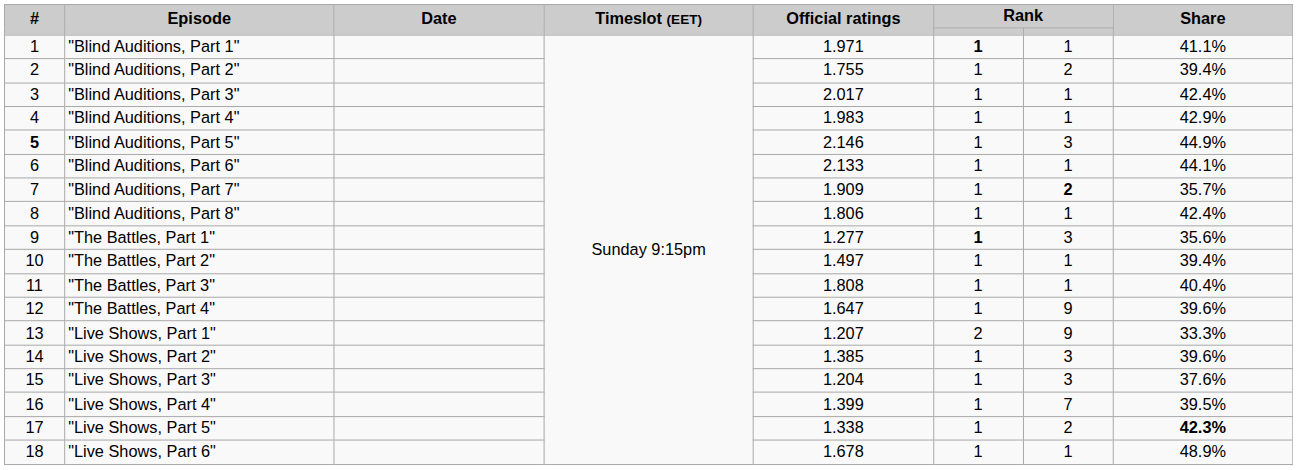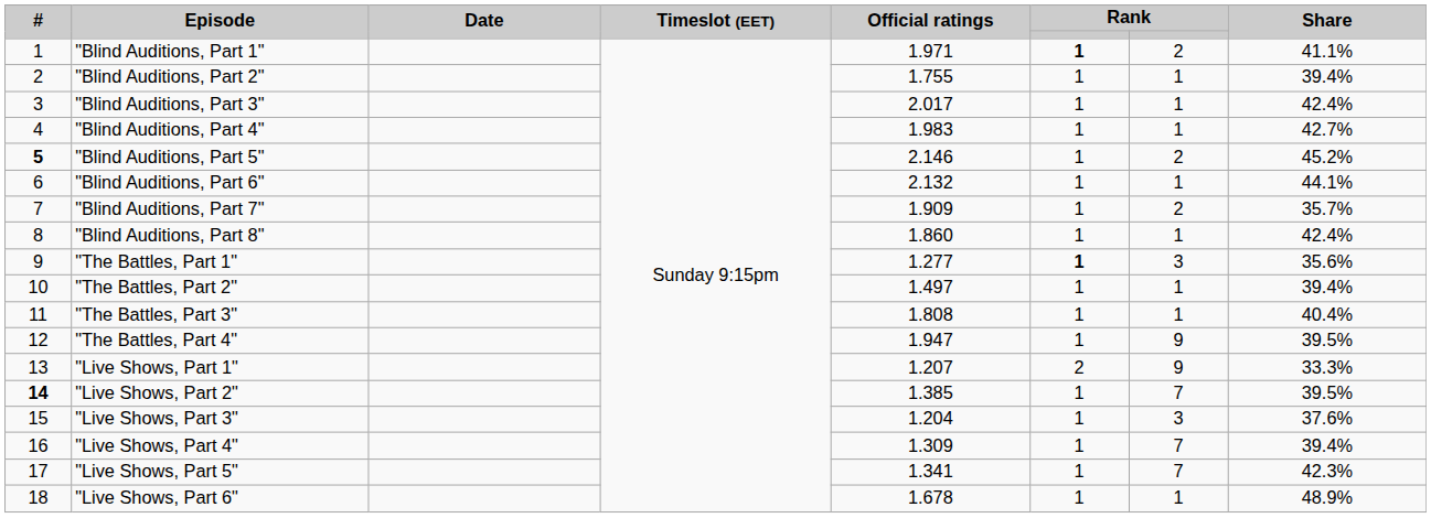"Blind Auditions, Part 1" | column 7: 1 -> 2
"Blind Auditions, Part 2" | column 7: 2 -> 1
"Blind Auditions, Part 4" | Share: 42.9% -> 42.7%
"Blind Auditions, Part 5" | column 7: 3 -> 2
"Blind Auditions, Part 5" | Share: 44.9% -> 45.2%
"Blind Auditions, Part 6" | Official ratings: 2.133 -> 2.132
"Blind Auditions, Part 7" | column 7: bold -> normal
"Blind Auditions, Part 8" | Official ratings: 1.806 -> 1.860
"The Battles, Part 4" | Official ratings: 1.647 -> 1.947
"The Battles, Part 4" | Share: 39.6% -> 39.5%
"Live Shows, Part 2" | #: normal -> bold
"Live Shows, Part 2" | column 7: 3 -> 7
"Live Shows, Part 2" | Share: 39.6% -> 39.5%
"Live Shows, Part 4" | Official ratings: 1.399 -> 1.309
"Live Shows, Part 4" | Share: 39.5% -> 39.4%
"Live Shows, Part 5" | Official ratings: 1.338 -> 1.341
"Live Shows, Part 5" | column 7: 2 -> 7
"Live Shows, Part 5" | Share: bold -> normal
